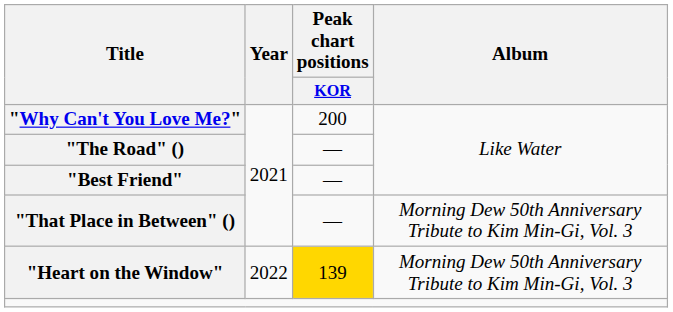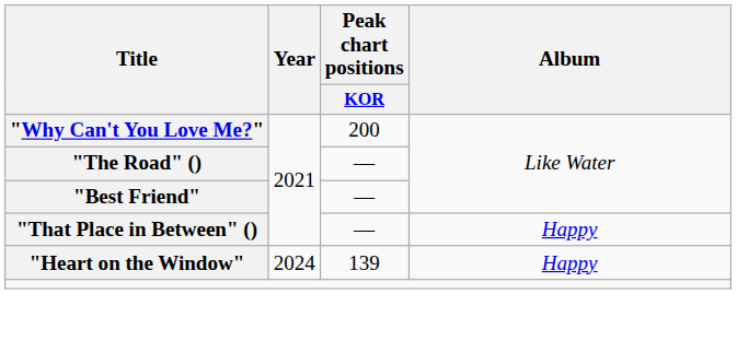"That Place in Between" () | Album: Morning Dew 50th Anniversary Tribute to Kim Min-Gi, Vol. 3 -> Happy
"Heart on the Window" | Year: 2022 -> 2024
"Heart on the Window" | Peak chart positions / KOR: gold background -> no background
"Heart on the Window" | Album: Morning Dew 50th Anniversary Tribute to Kim Min-Gi, Vol. 3 -> Happy
